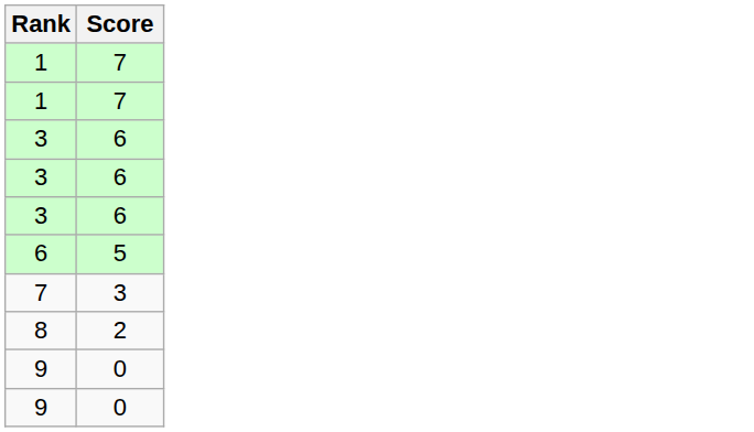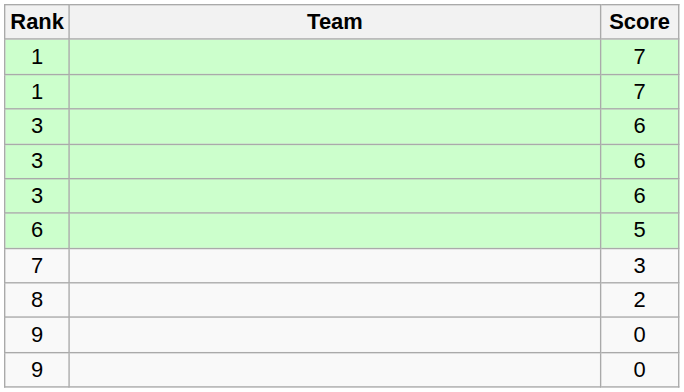+ column: Team
